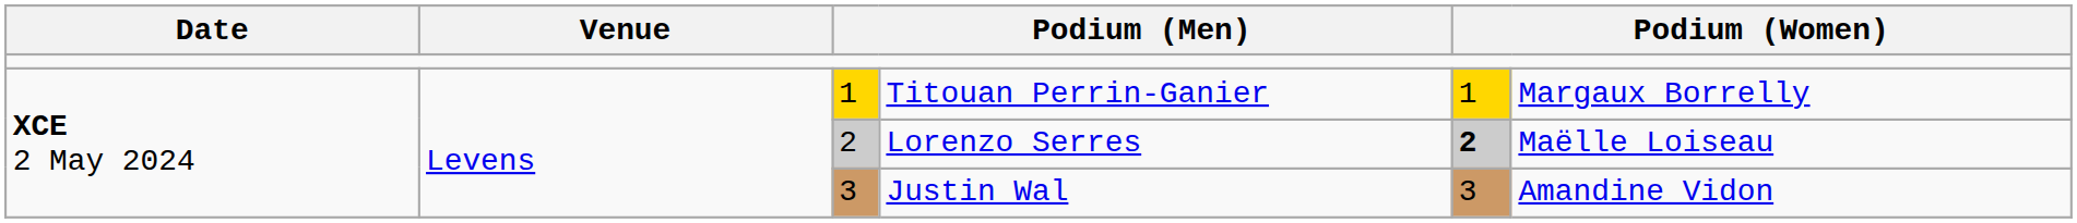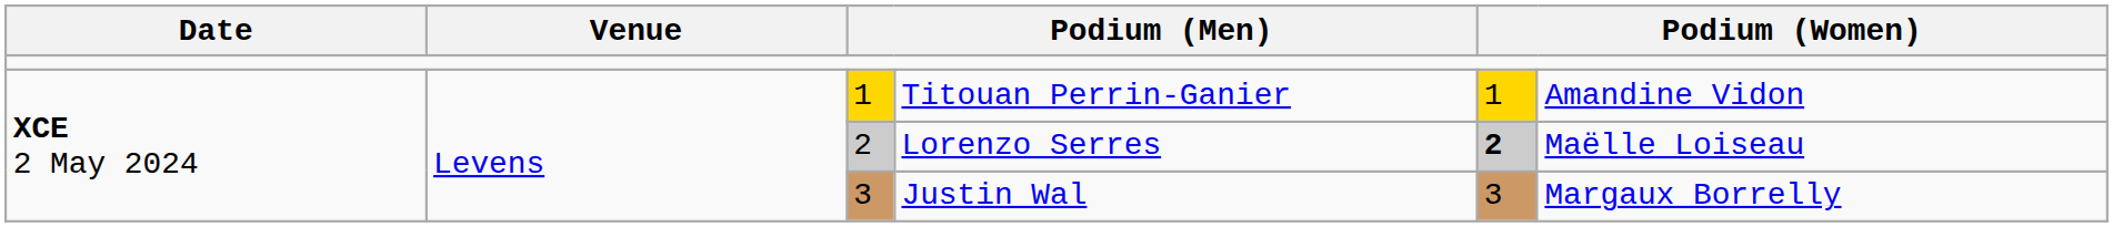Titouan Perrin-Ganier | column 6: Margaux Borrelly -> Amandine Vidon
Justin Wal | column 6: Amandine Vidon -> Margaux Borrelly
